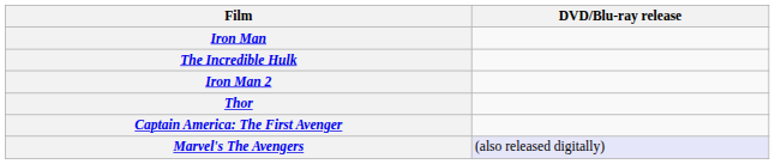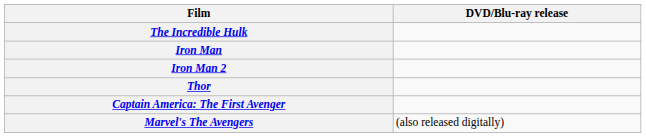rows swapped: Iron Man <-> The Incredible Hulk
Marvel's The Avengers | DVD/Blu-ray release: lavender background -> no background
